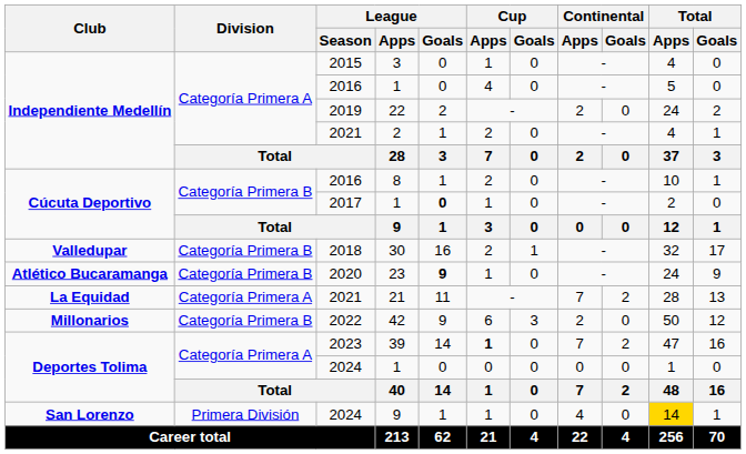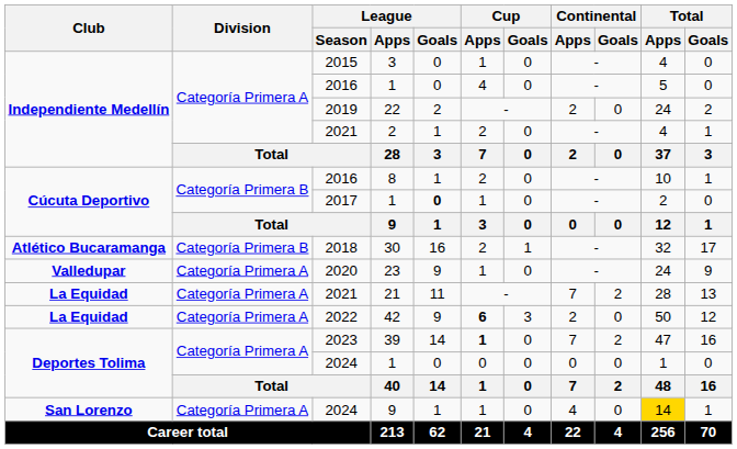30 | Club: Valledupar -> Atlético Bucaramanga
23 | Club: Atlético Bucaramanga -> Valledupar
23 | Division: Categoría Primera B -> Categoría Primera A
23 | League / Goals: bold -> normal
42 | Club: Millonarios -> La Equidad
42 | Division: Categoría Primera B -> Categoría Primera A
42 | Cup / Apps: normal -> bold
2024 / 9 | Division: Primera División -> Categoría Primera A
